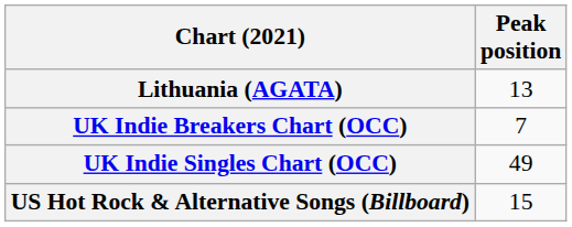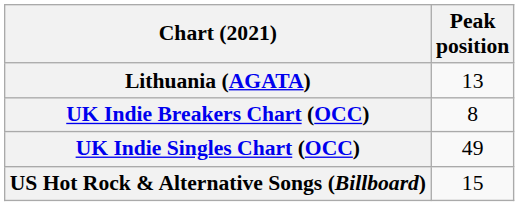UK Indie Breakers Chart (OCC) | Peak position: 7 -> 8
